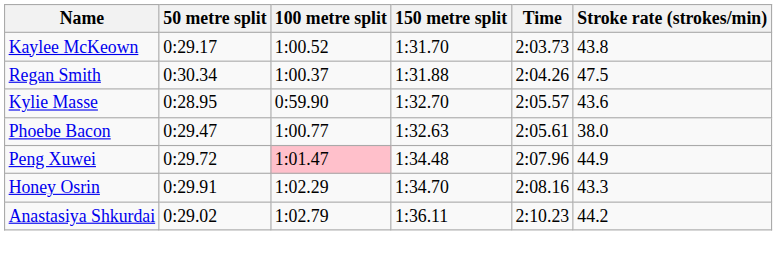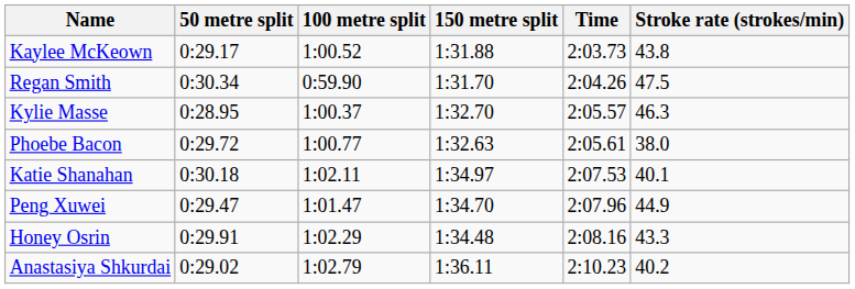Kaylee McKeown | 150 metre split: 1:31.70 -> 1:31.88
Regan Smith | 100 metre split: 1:00.37 -> 0:59.90
Regan Smith | 150 metre split: 1:31.88 -> 1:31.70
Kylie Masse | 100 metre split: 0:59.90 -> 1:00.37
Kylie Masse | Stroke rate (strokes/min): 43.6 -> 46.3
Phoebe Bacon | 50 metre split: 0:29.47 -> 0:29.72
+ row: Katie Shanahan | 0:30.18 | 1:02.11 | 1:34.97 | 2:07.53 | 40.1
Peng Xuwei | 50 metre split: 0:29.72 -> 0:29.47
Peng Xuwei | 100 metre split: pink background -> no background
Peng Xuwei | 150 metre split: 1:34.48 -> 1:34.70
Honey Osrin | 150 metre split: 1:34.70 -> 1:34.48
Anastasiya Shkurdai | Stroke rate (strokes/min): 44.2 -> 40.2
